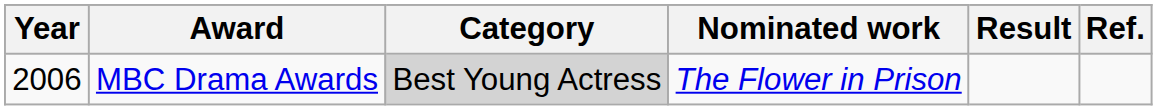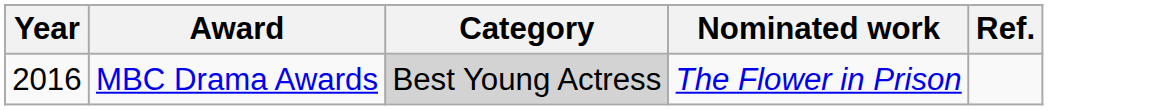- column: Result
MBC Drama Awards | Year: 2006 -> 2016
